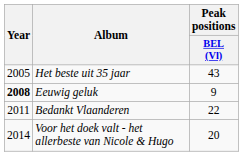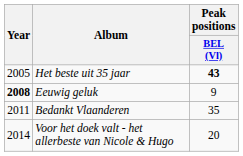Het beste uit 35 jaar | Peak positions / BEL (Vl): normal -> bold
Bedankt Vlaanderen | Peak positions / BEL (Vl): 22 -> 35
